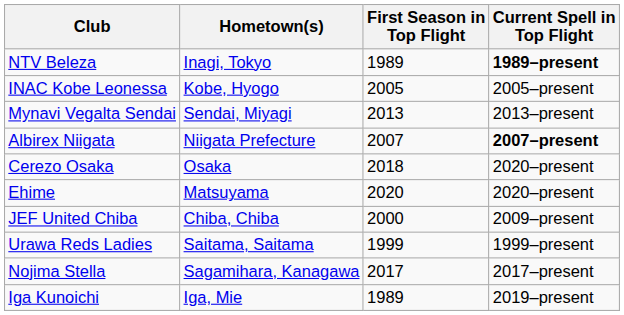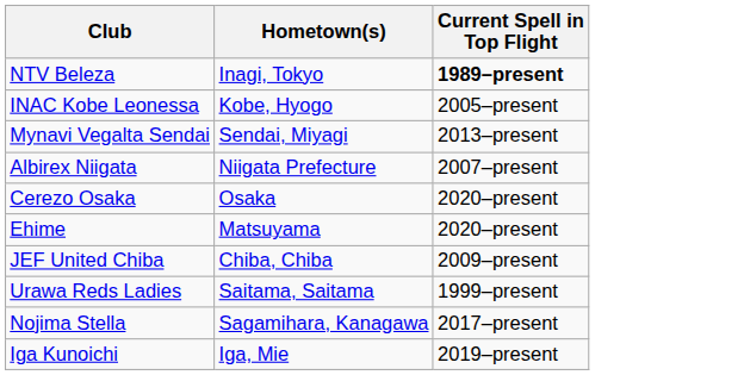- column: First Season in Top Flight | 1989 | 2005 | 2013 | 2007 | 2018 | 2020 | 2000 | 1999 | 2017 | 1989
Albirex Niigata | Current Spell in Top Flight: bold -> normal
